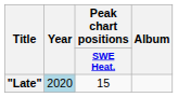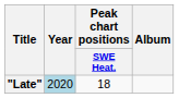"Late" | Peak chart positions / SWE Heat.: 15 -> 18
